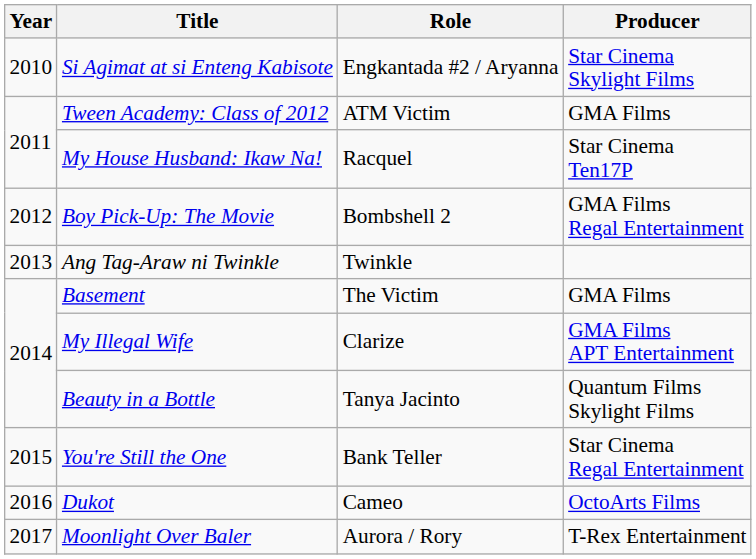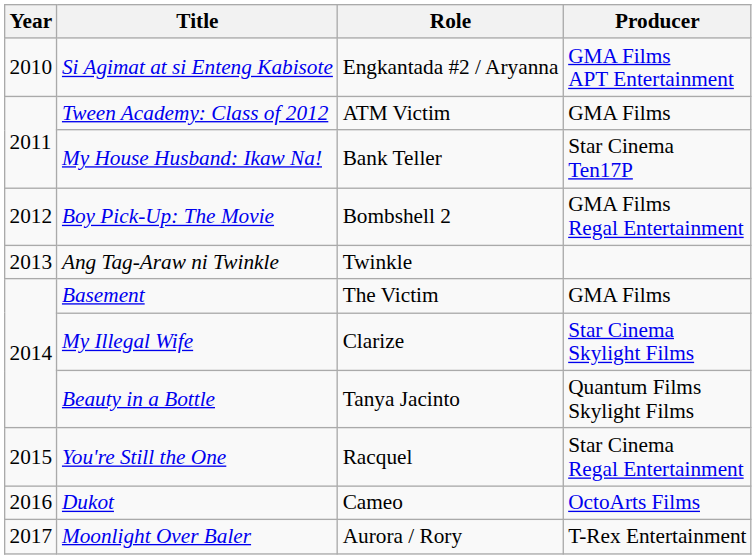Si Agimat at si Enteng Kabisote | Producer: Star Cinema Skylight Films -> GMA Films APT Entertainment
My House Husband: Ikaw Na! | Role: Racquel -> Bank Teller
My Illegal Wife | Producer: GMA Films APT Entertainment -> Star Cinema Skylight Films
You're Still the One | Role: Bank Teller -> Racquel
